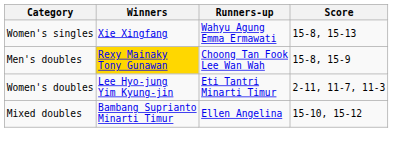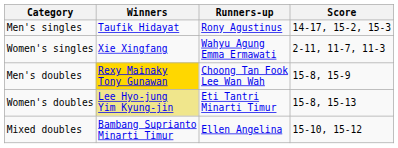+ row: Men's singles | Taufik Hidayat | Rony Agustinus | 14-17, 15-2, 15-3
Women's singles | Score: 15-8, 15-13 -> 2-11, 11-7, 11-3
Women's doubles | Winners: no background -> khaki background
Women's doubles | Score: 2-11, 11-7, 11-3 -> 15-8, 15-13
